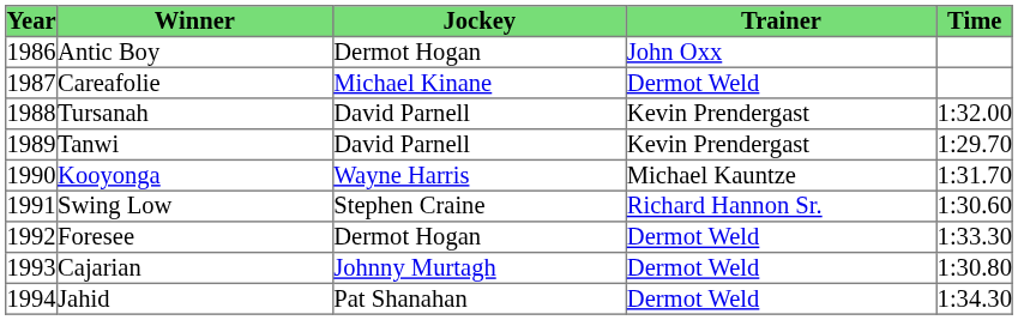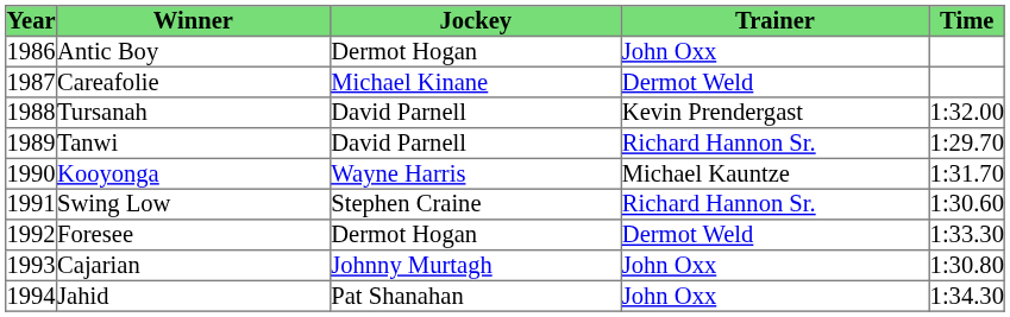Tanwi | Trainer: Kevin Prendergast -> Richard Hannon Sr.
Cajarian | Trainer: Dermot Weld -> John Oxx
Jahid | Trainer: Dermot Weld -> John Oxx
